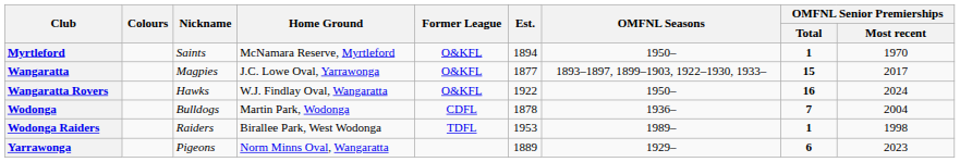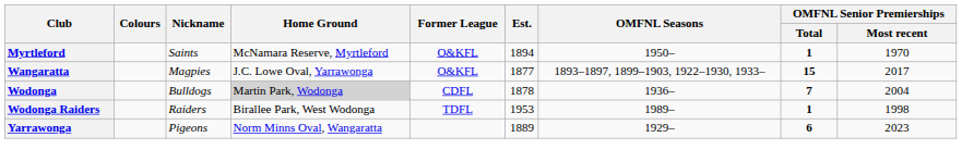- row: Wangaratta Rovers | Hawks | W.J. Findlay Oval, Wangaratta | O&KFL | 1922 | 1950– | 16 | 2024
Wodonga | Home Ground: no background -> lightgrey background
